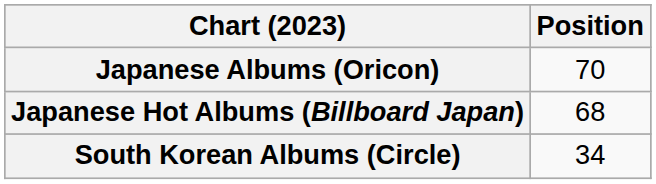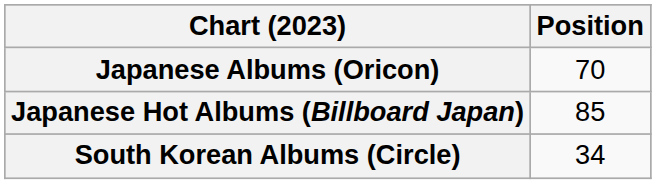Japanese Hot Albums (Billboard Japan) | Position: 68 -> 85
